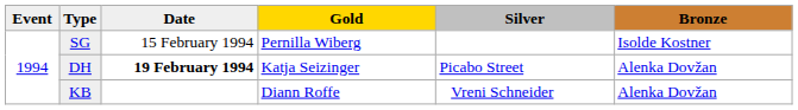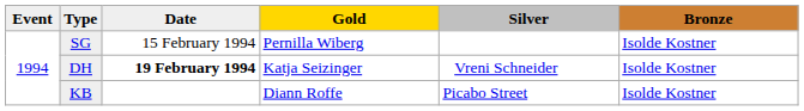DH | Silver: Picabo Street -> Vreni Schneider
DH | Bronze: Alenka Dovžan -> Isolde Kostner
KB | Silver: Vreni Schneider -> Picabo Street
KB | Bronze: Alenka Dovžan -> Isolde Kostner
